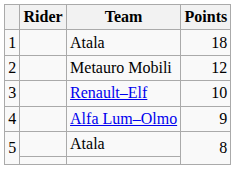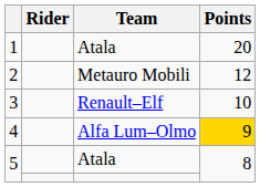1 | Points: 18 -> 20
4 | Points: no background -> gold background
